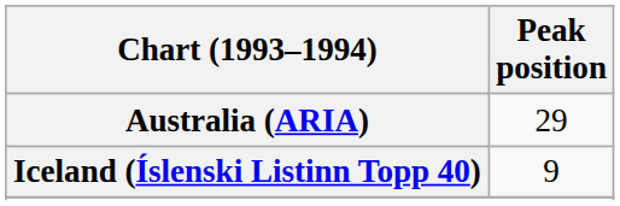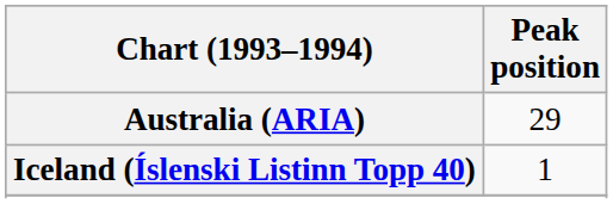Iceland (Íslenski Listinn Topp 40) | Peak position: 9 -> 1
